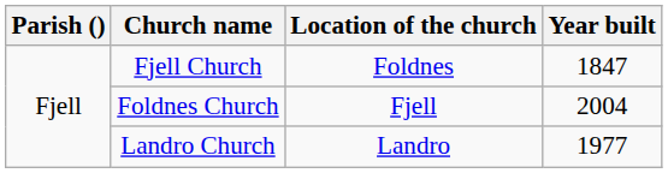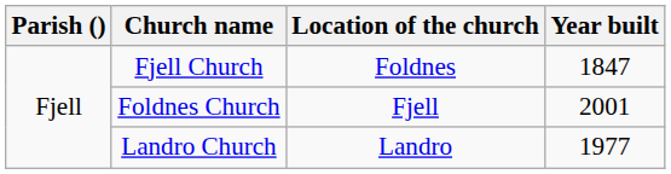Foldnes Church | Year built: 2004 -> 2001
